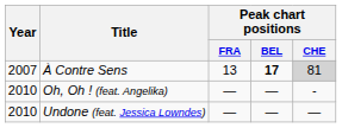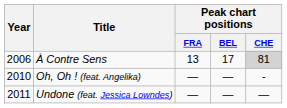À Contre Sens | Year: 2007 -> 2006
À Contre Sens | Peak chart positions / BEL: bold -> normal
Undone (feat. Jessica Lowndes) | Year: 2010 -> 2011
